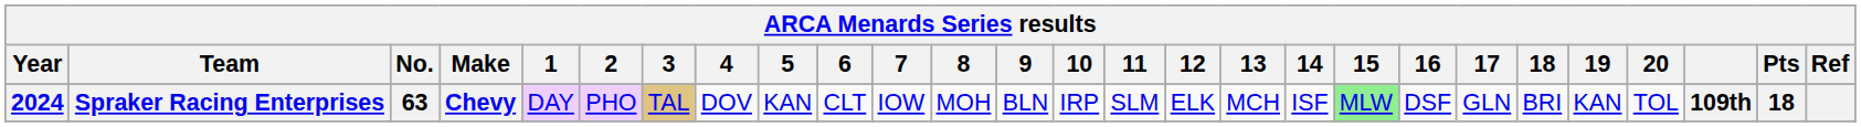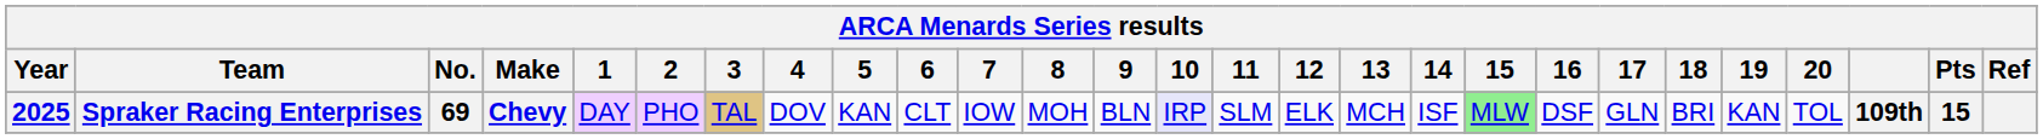Spraker Racing Enterprises | Year: 2024 -> 2025
Spraker Racing Enterprises | No.: 63 -> 69
Spraker Racing Enterprises | 10: no background -> lavender background
Spraker Racing Enterprises | Pts: 18 -> 15
